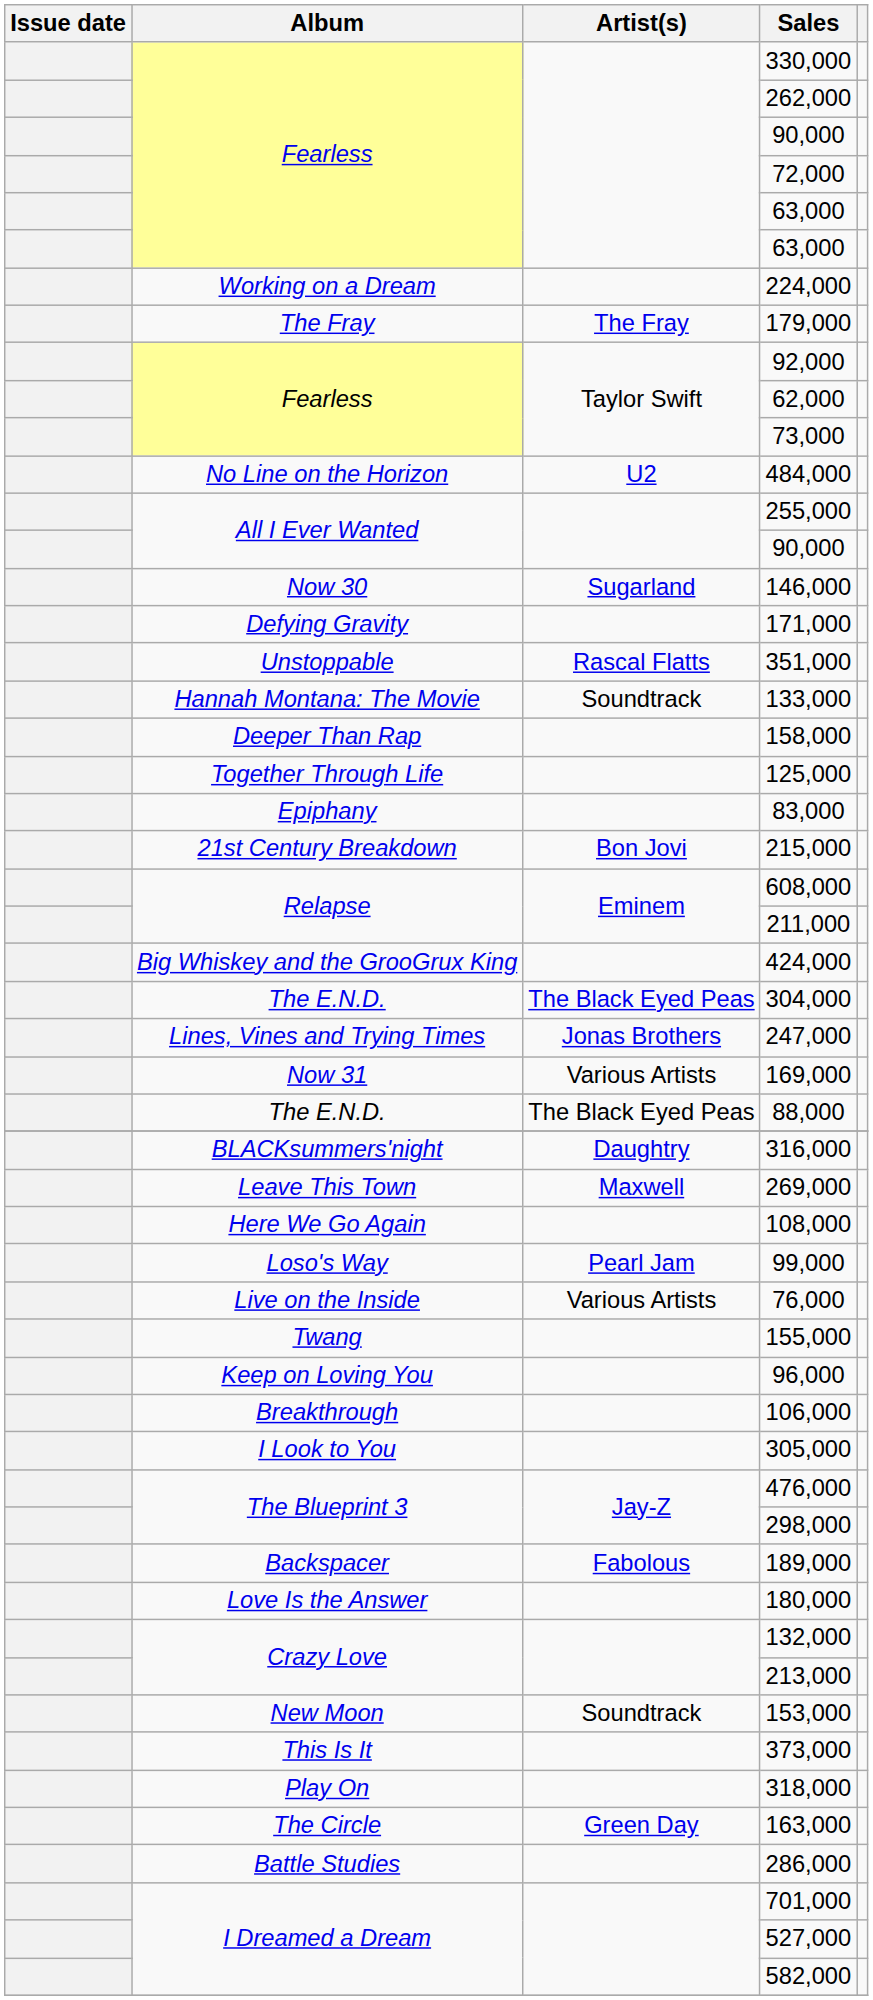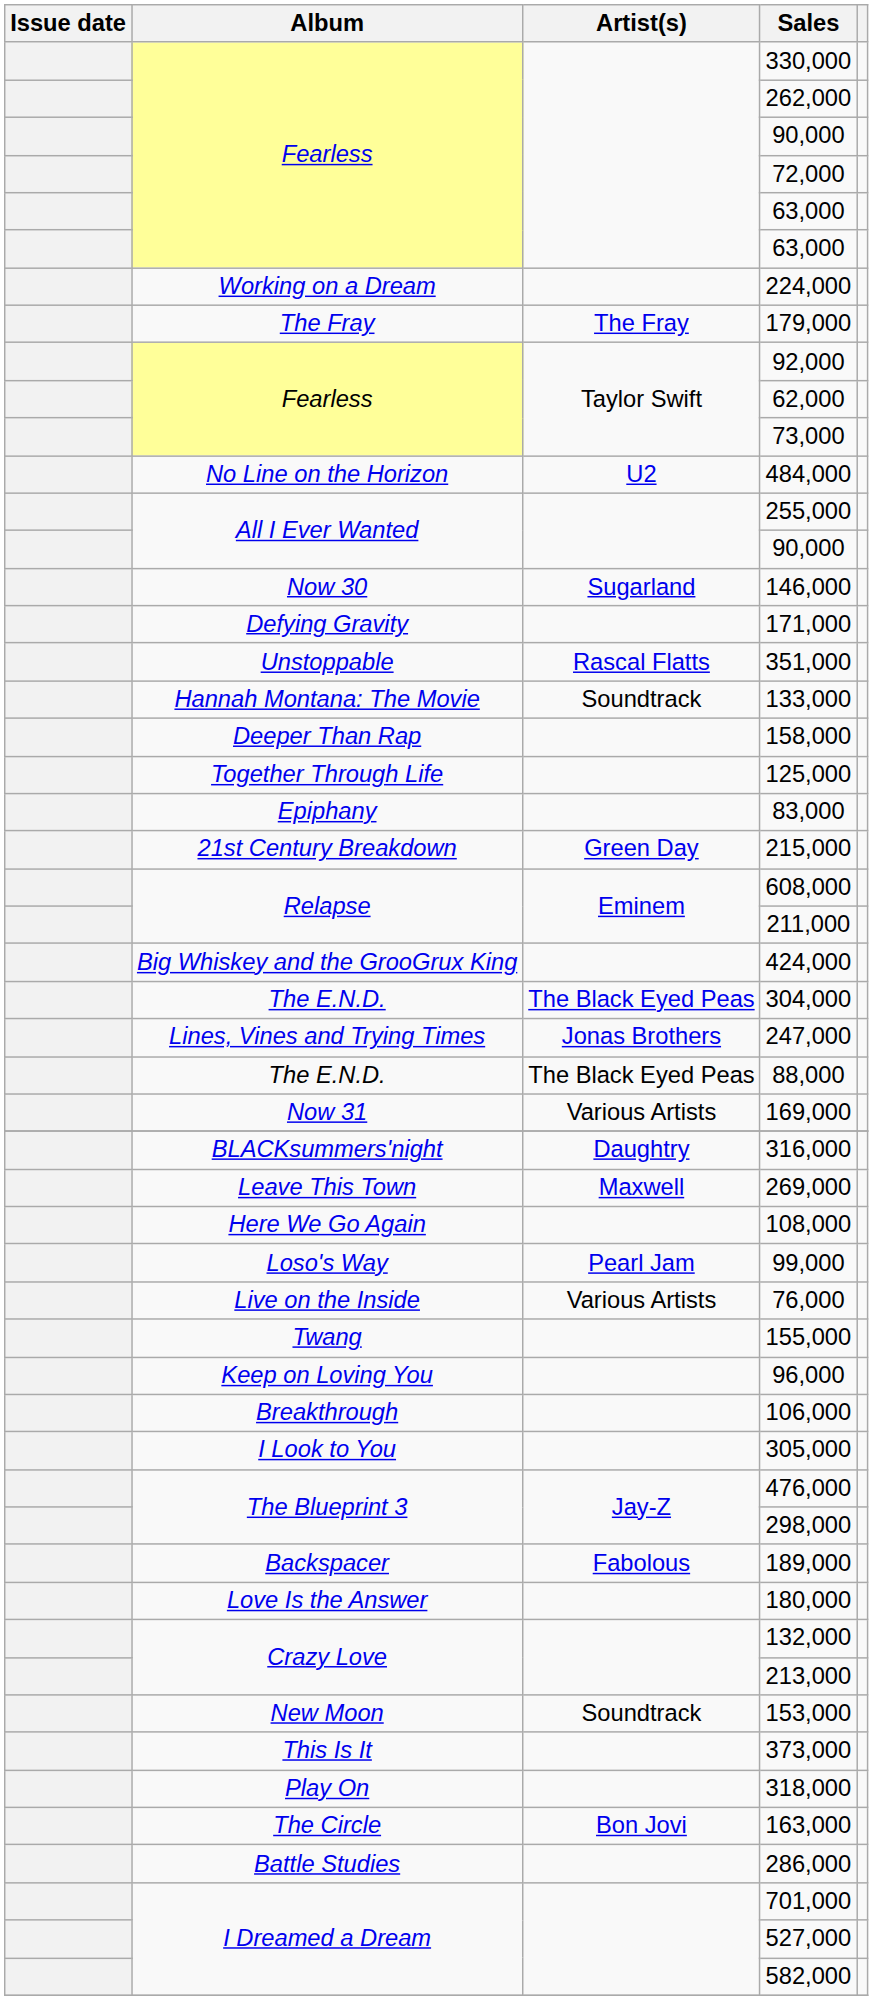215,000 | Artist(s): Bon Jovi -> Green Day
rows swapped: 88,000 <-> 169,000
163,000 | Artist(s): Green Day -> Bon Jovi
